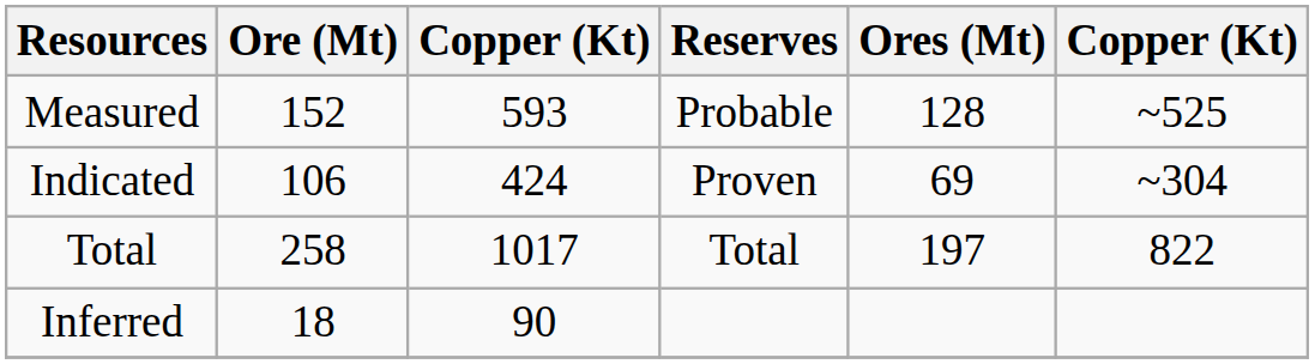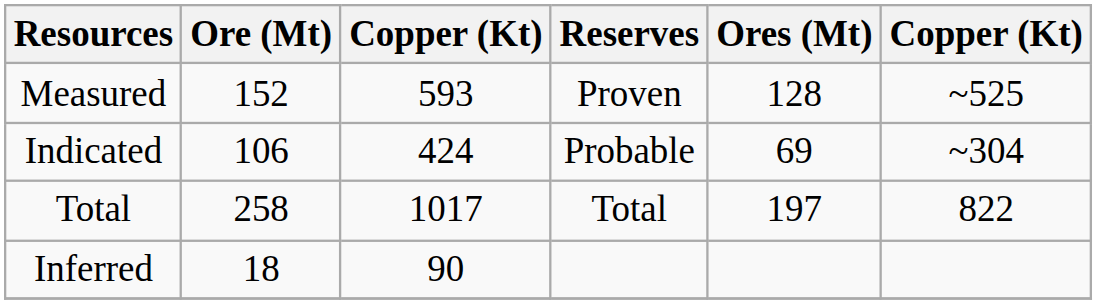Measured | Reserves: Probable -> Proven
Indicated | Reserves: Proven -> Probable
